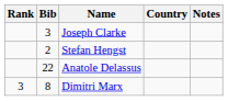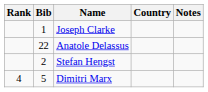Joseph Clarke | Bib: 3 -> 1
rows swapped: Anatole Delassus <-> Stefan Hengst
Dimitri Marx | Rank: 3 -> 4
Dimitri Marx | Bib: 8 -> 5
